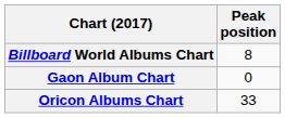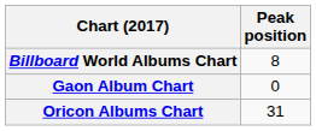Oricon Albums Chart | Peak position: 33 -> 31
